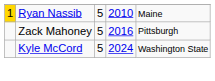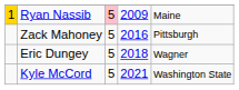Ryan Nassib | column 3: no background -> pink background
Ryan Nassib | column 4: 2010 -> 2009
+ row: Eric Dungey | 5 | 2018 | Wagner
Kyle McCord | column 4: 2024 -> 2021
